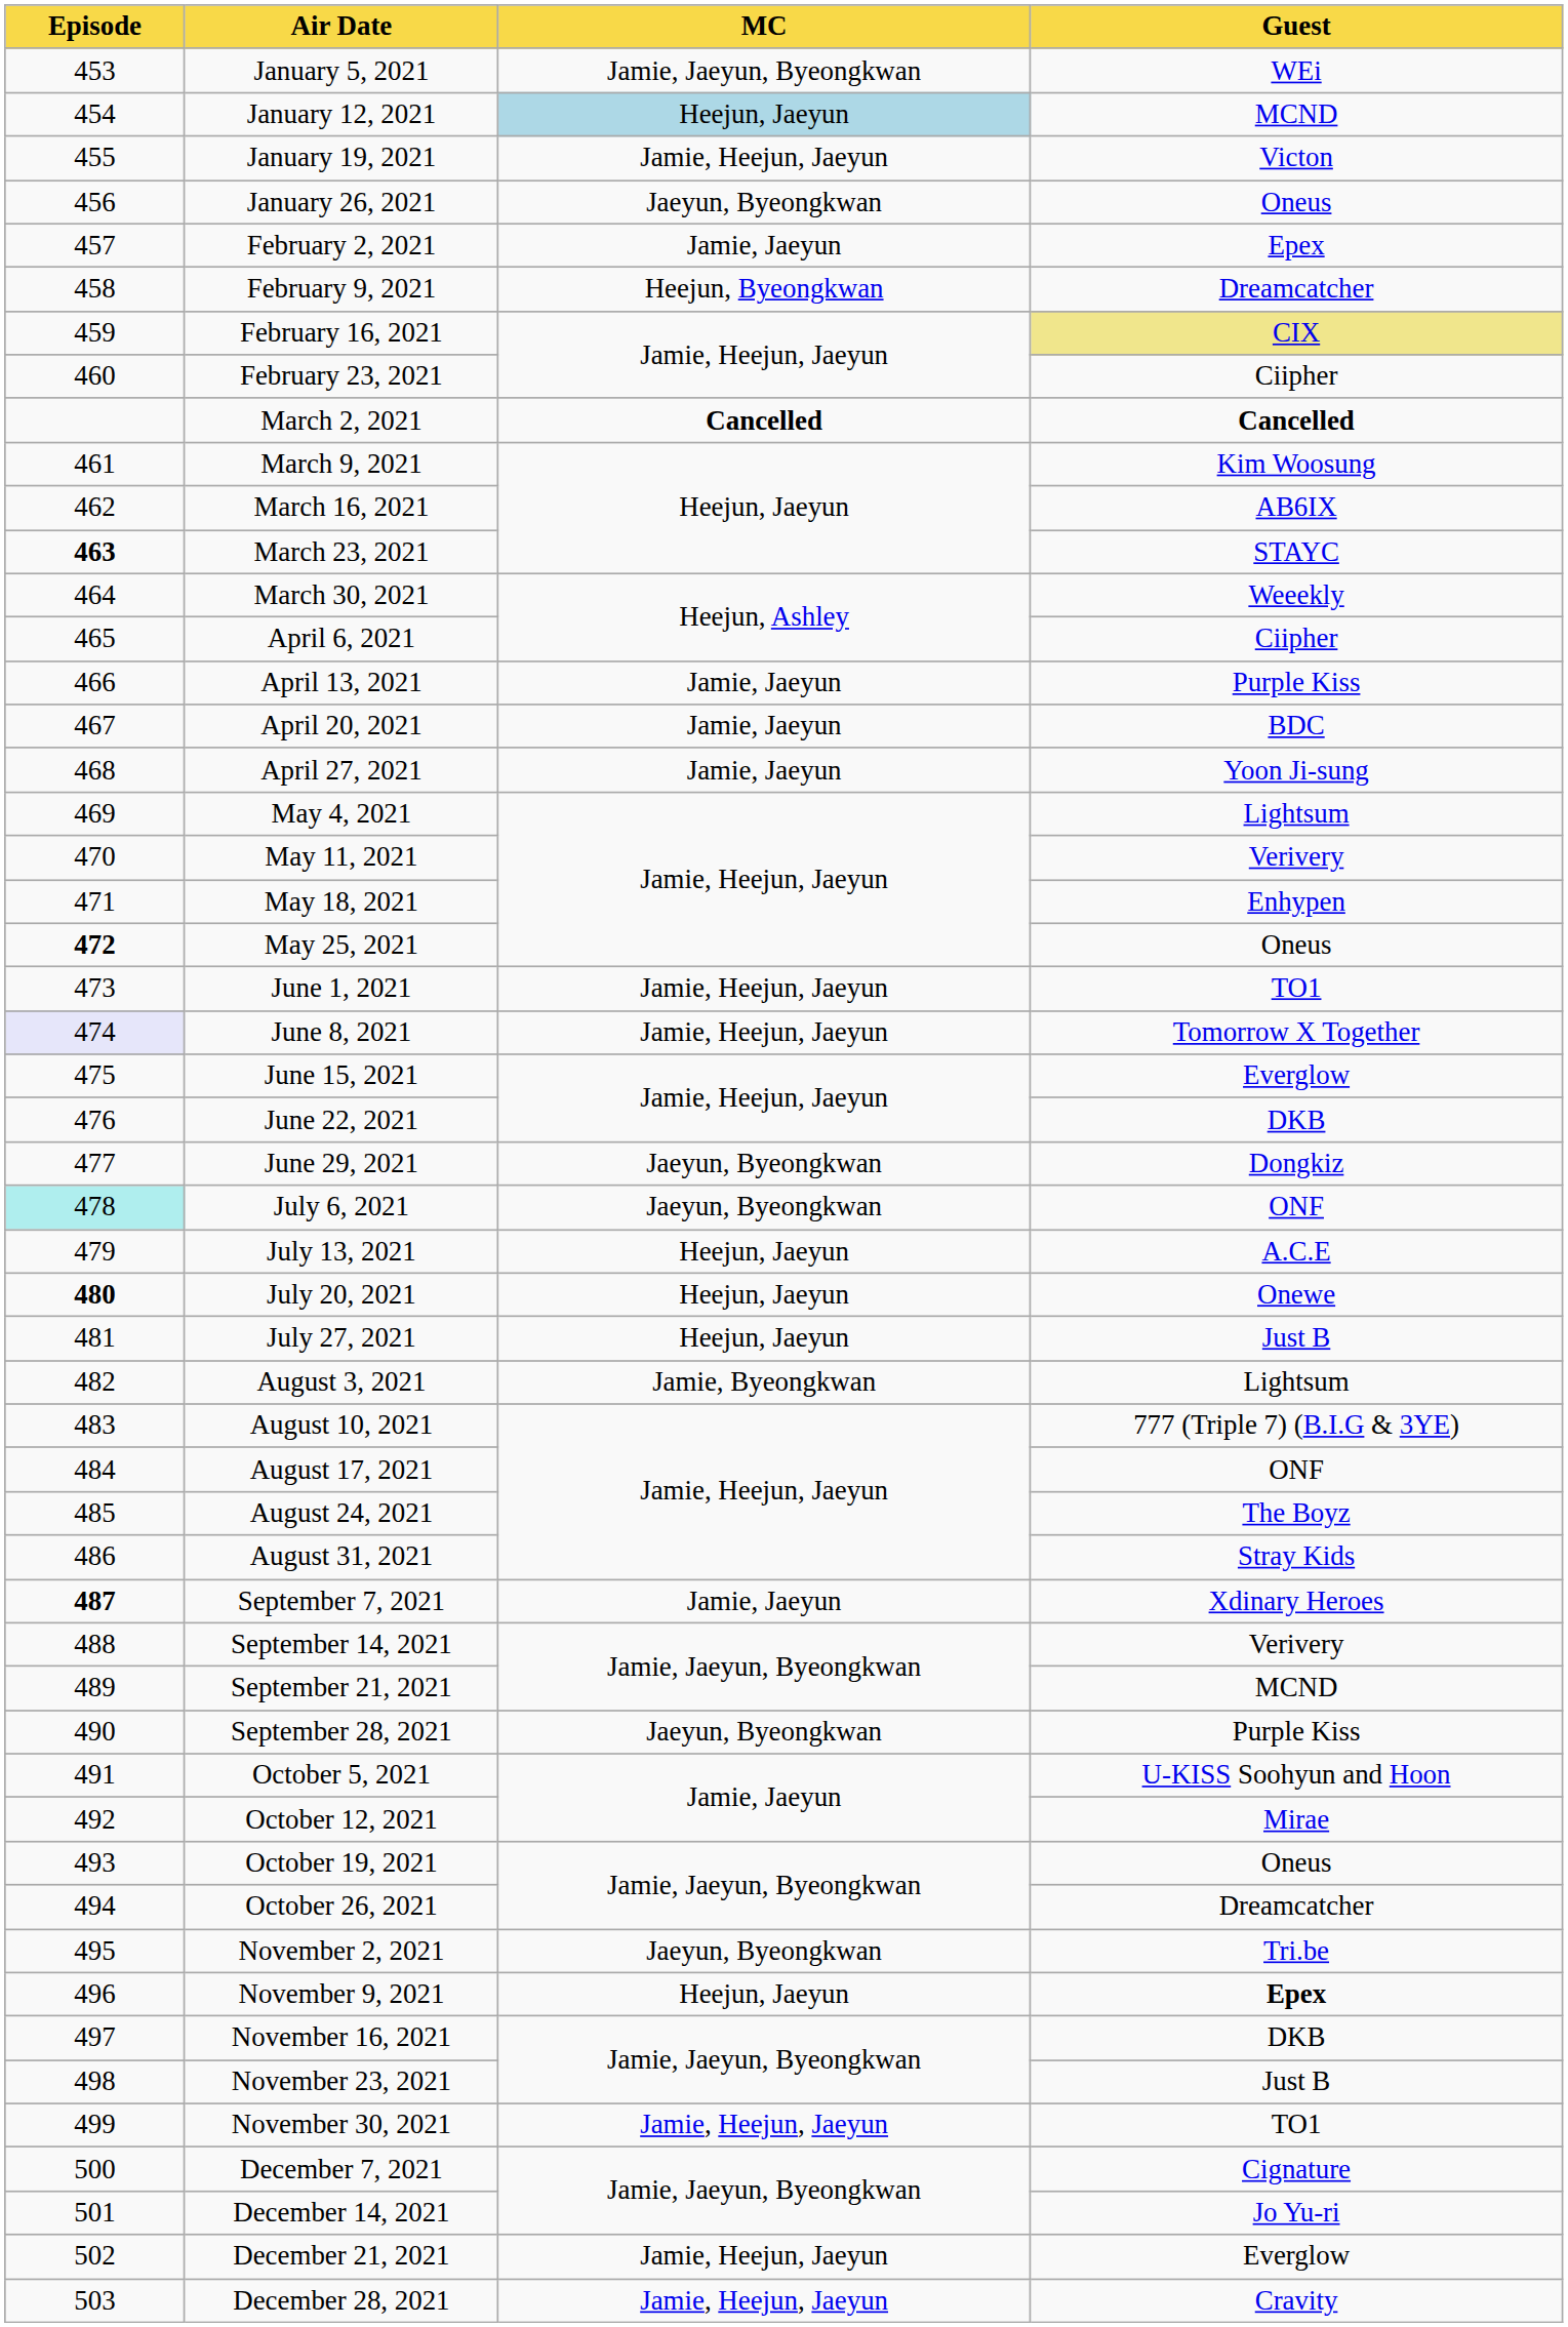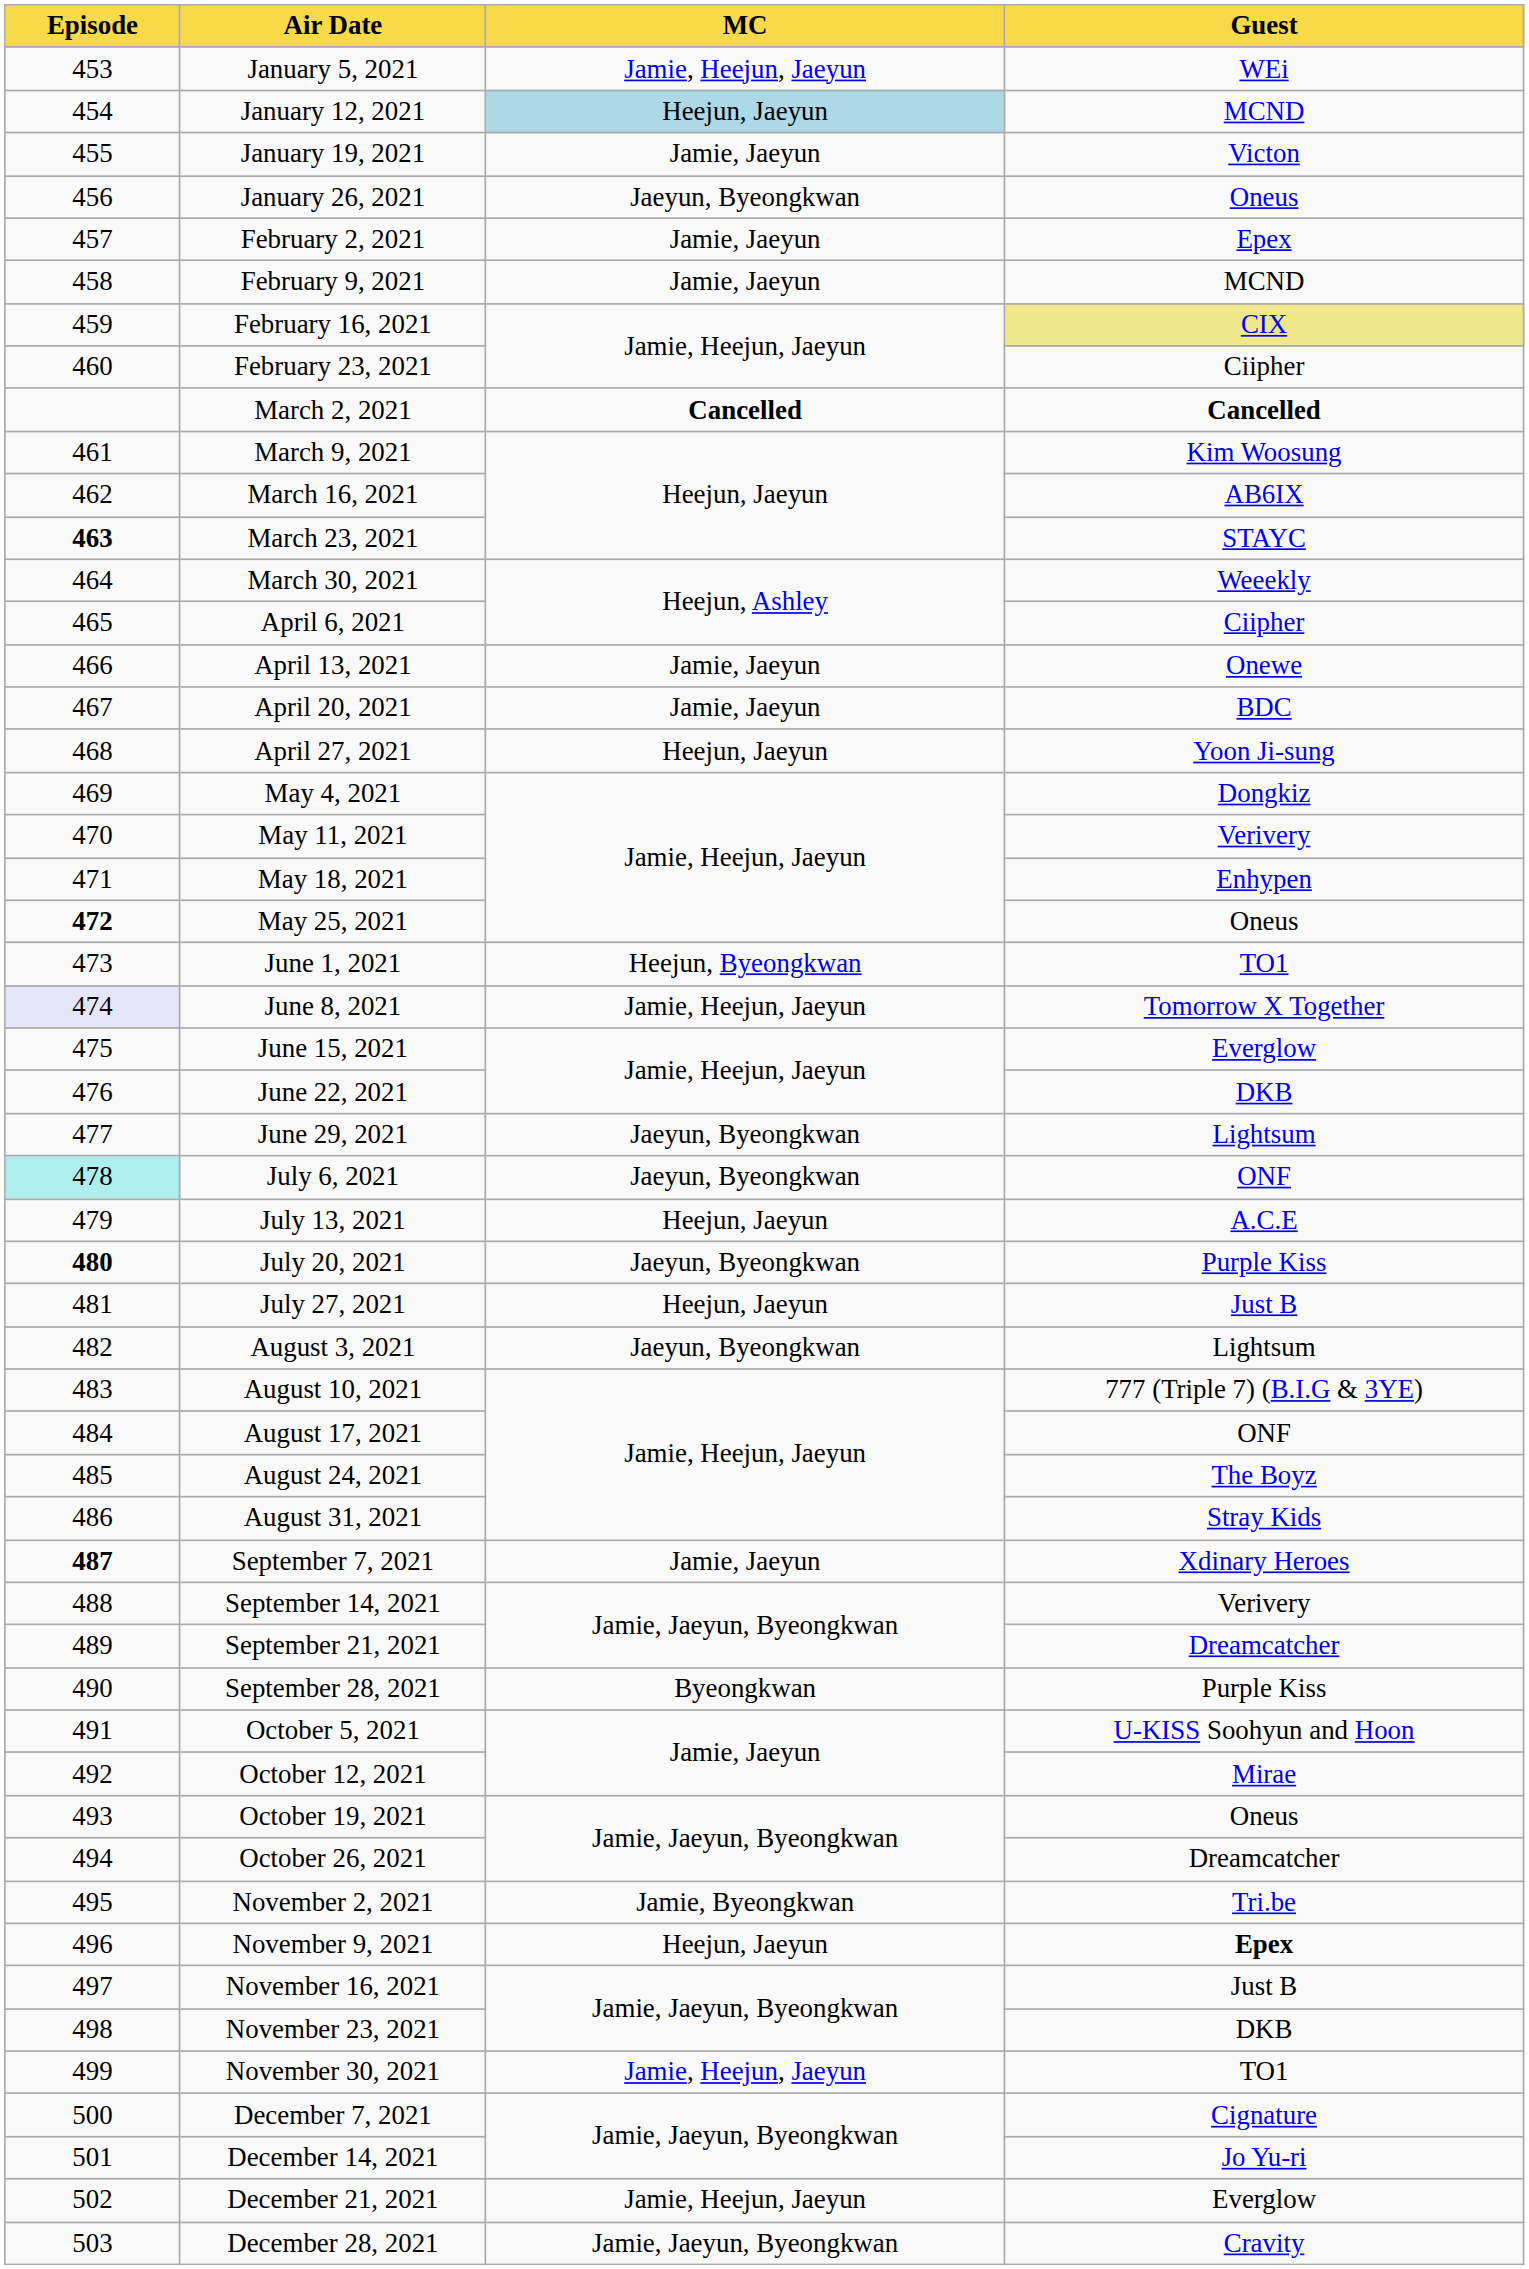January 5, 2021 | MC: Jamie, Jaeyun, Byeongkwan -> Jamie, Heejun, Jaeyun
January 19, 2021 | MC: Jamie, Heejun, Jaeyun -> Jamie, Jaeyun
February 9, 2021 | MC: Heejun, Byeongkwan -> Jamie, Jaeyun
February 9, 2021 | Guest: Dreamcatcher -> MCND
April 13, 2021 | Guest: Purple Kiss -> Onewe
April 27, 2021 | MC: Jamie, Jaeyun -> Heejun, Jaeyun
May 4, 2021 | Guest: Lightsum -> Dongkiz
June 1, 2021 | MC: Jamie, Heejun, Jaeyun -> Heejun, Byeongkwan
June 29, 2021 | Guest: Dongkiz -> Lightsum
July 20, 2021 | MC: Heejun, Jaeyun -> Jaeyun, Byeongkwan
July 20, 2021 | Guest: Onewe -> Purple Kiss
August 3, 2021 | MC: Jamie, Byeongkwan -> Jaeyun, Byeongkwan
September 21, 2021 | Guest: MCND -> Dreamcatcher
September 28, 2021 | MC: Jaeyun, Byeongkwan -> Byeongkwan
November 2, 2021 | MC: Jaeyun, Byeongkwan -> Jamie, Byeongkwan
November 16, 2021 | Guest: DKB -> Just B
November 23, 2021 | Guest: Just B -> DKB
December 28, 2021 | MC: Jamie, Heejun, Jaeyun -> Jamie, Jaeyun, Byeongkwan
